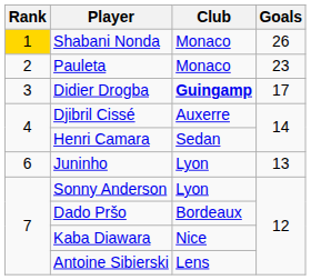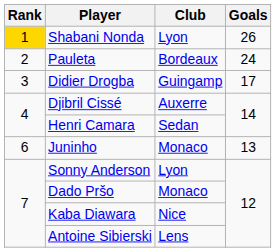Shabani Nonda | Club: Monaco -> Lyon
Pauleta | Club: Monaco -> Bordeaux
Pauleta | Goals: 23 -> 24
Didier Drogba | Club: bold -> normal
Juninho | Club: Lyon -> Monaco
Dado Pršo | Club: Bordeaux -> Monaco
